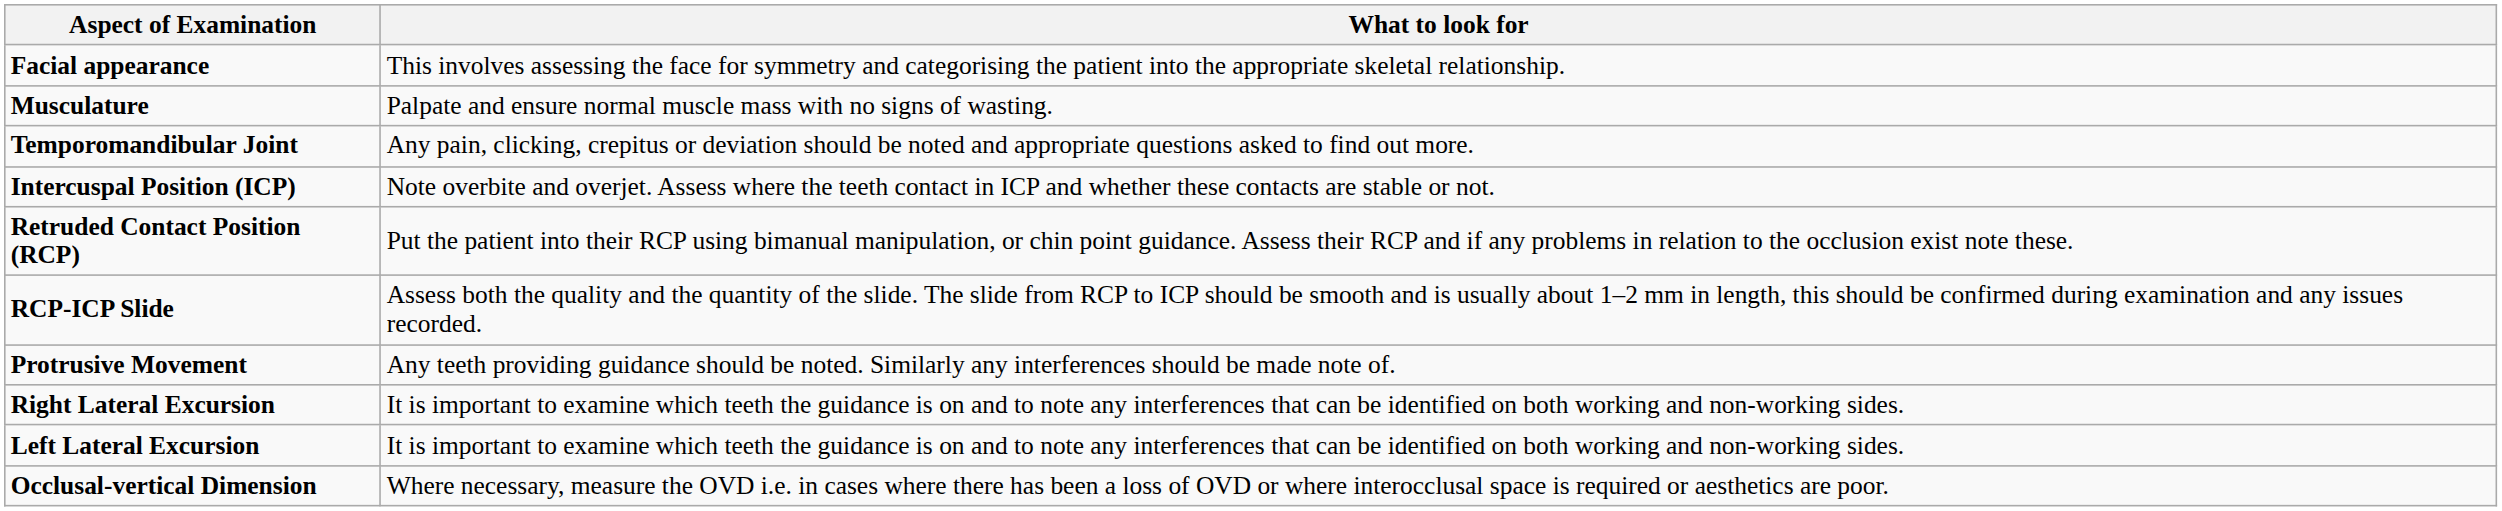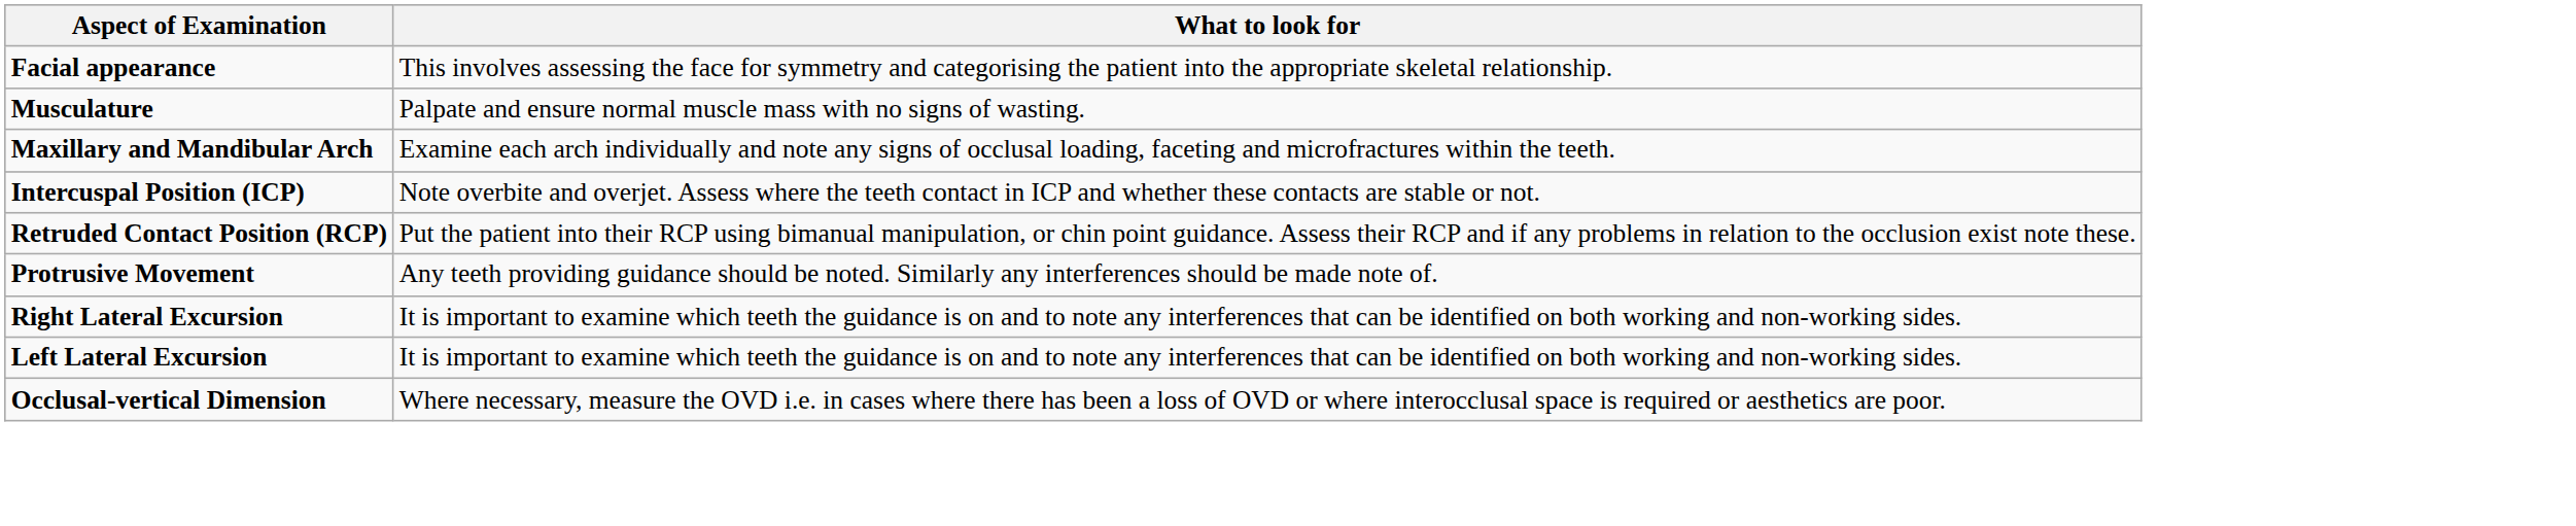- row: Temporomandibular Joint | Any pain, clicking, crepitus or deviation should be noted and appropriate questions asked to find out more.
+ row: Maxillary and Mandibular Arch | Examine each arch individually and note any signs of occlusal loading, faceting and microfractures within the teeth.
- row: RCP-ICP Slide | Assess both the quality and the quantity of the slide. The slide from RCP to ICP should be smooth and is usually about 1–2 mm in length, this should be confirmed during examination and any issues recorded.
